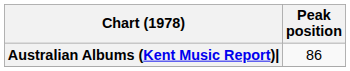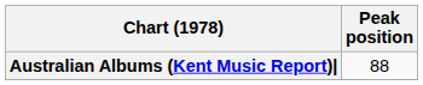Australian Albums (Kent Music Report)| | Peak position: 86 -> 88
